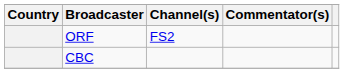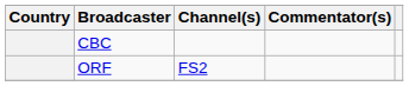rows swapped: ORF <-> CBC
